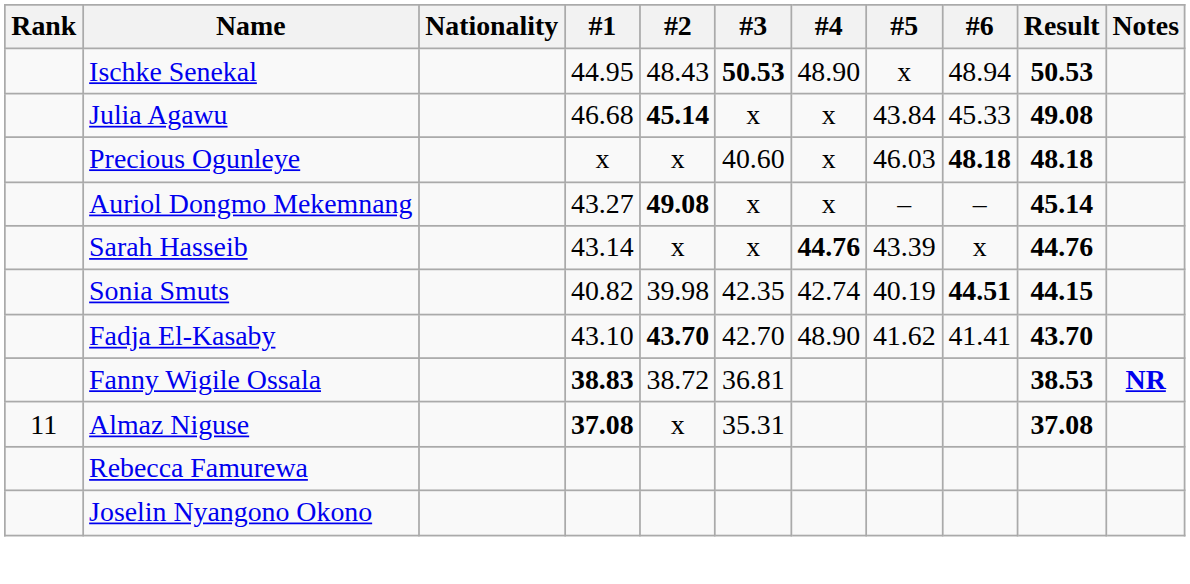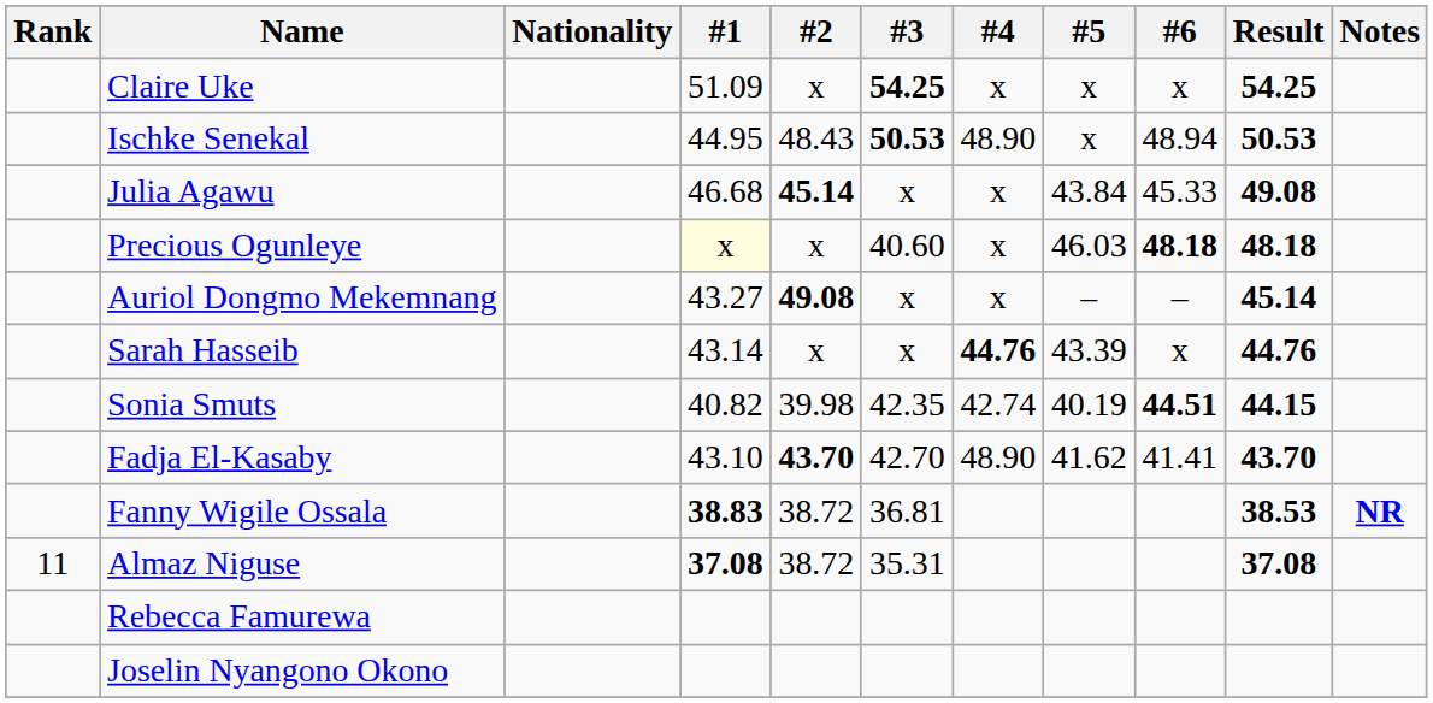+ row: Claire Uke | 51.09 | x | 54.25 | x | x | x | 54.25
Precious Ogunleye | #1: no background -> lightyellow background
Almaz Niguse | #2: x -> 38.72
